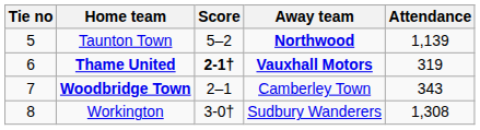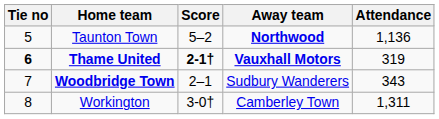Taunton Town | Attendance: 1,139 -> 1,136
Thame United | Tie no: normal -> bold
Woodbridge Town | Away team: Camberley Town -> Sudbury Wanderers
Workington | Away team: Sudbury Wanderers -> Camberley Town
Workington | Attendance: 1,308 -> 1,311
